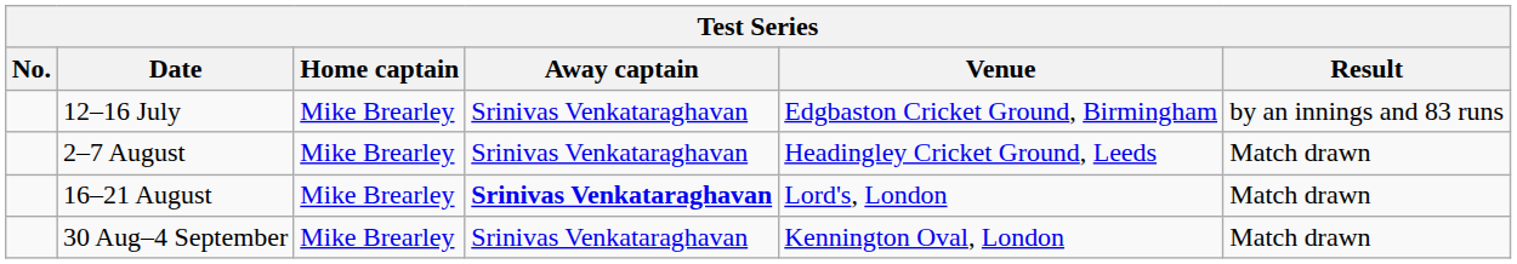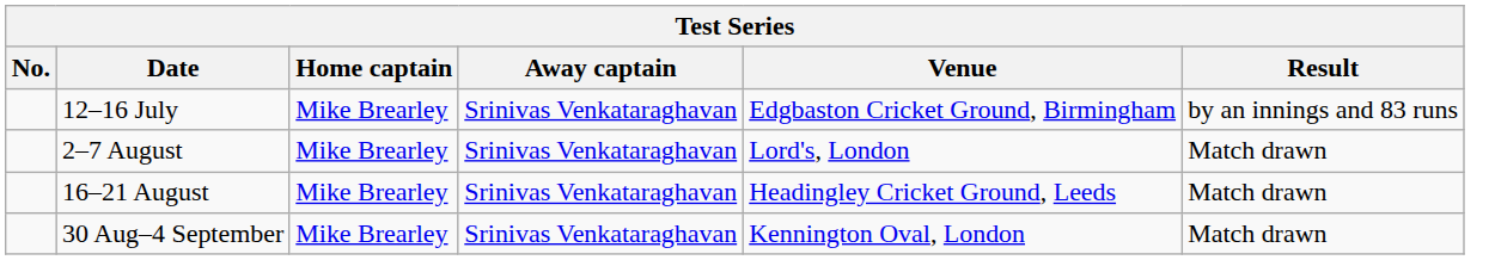2–7 August | Venue: Headingley Cricket Ground, Leeds -> Lord's, London
16–21 August | Away captain: bold -> normal
16–21 August | Venue: Lord's, London -> Headingley Cricket Ground, Leeds
